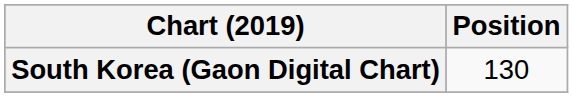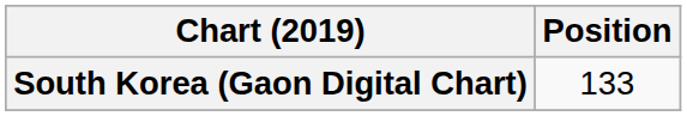South Korea (Gaon Digital Chart) | Position: 130 -> 133
